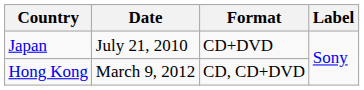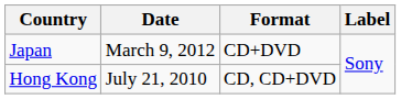Japan | Date: July 21, 2010 -> March 9, 2012
Hong Kong | Date: March 9, 2012 -> July 21, 2010
